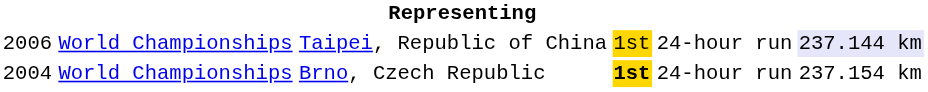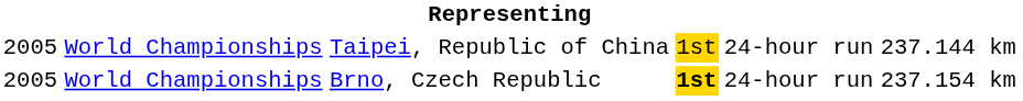Taipei, Republic of China | column 1: 2006 -> 2005
Taipei, Republic of China | column 6: lavender background -> no background
Brno, Czech Republic | column 1: 2004 -> 2005
